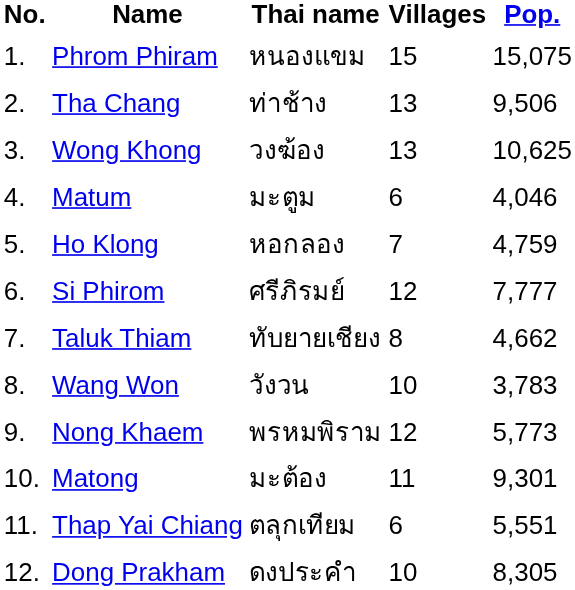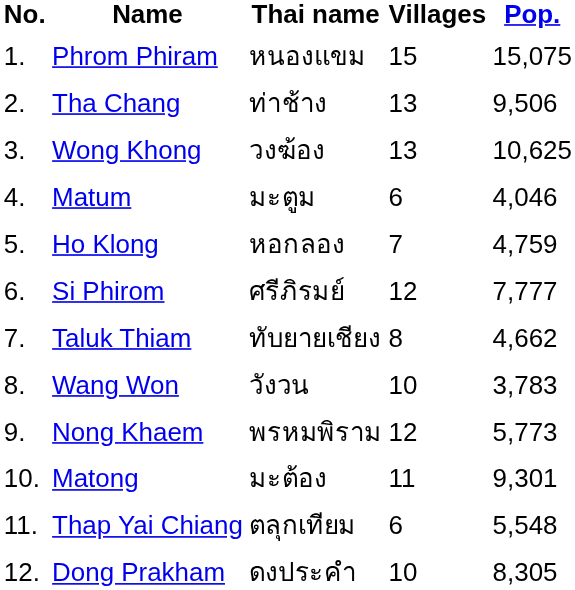Thap Yai Chiang | Pop.: 5,551 -> 5,548
